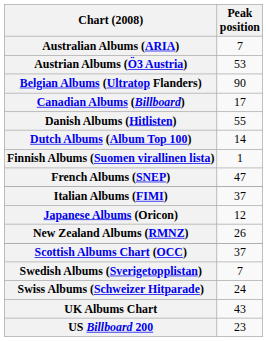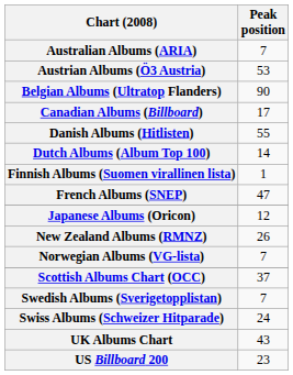- row: Italian Albums (FIMI) | 37
+ row: Norwegian Albums (VG-lista) | 7
